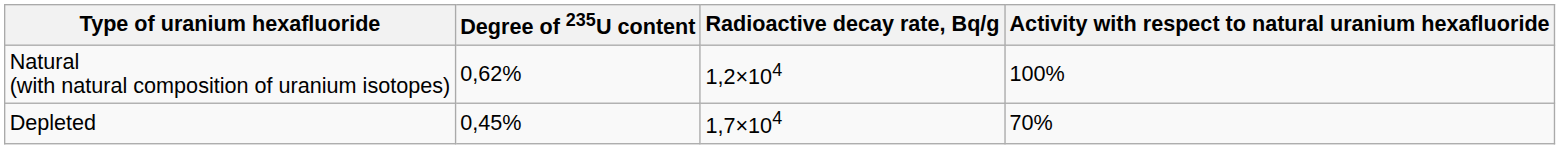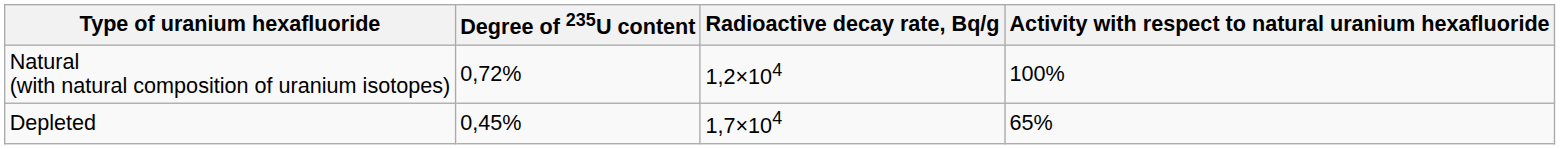Natural (with natural composition of uranium isotopes) | Degree of 235U content: 0,62% -> 0,72%
Depleted | Activity with respect to natural uranium hexafluoride: 70% -> 65%
